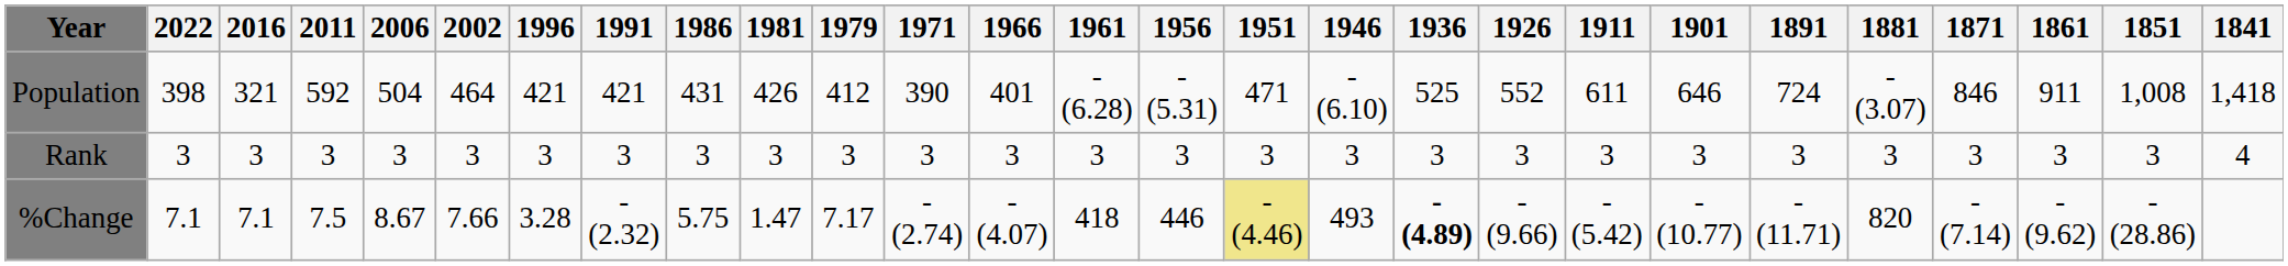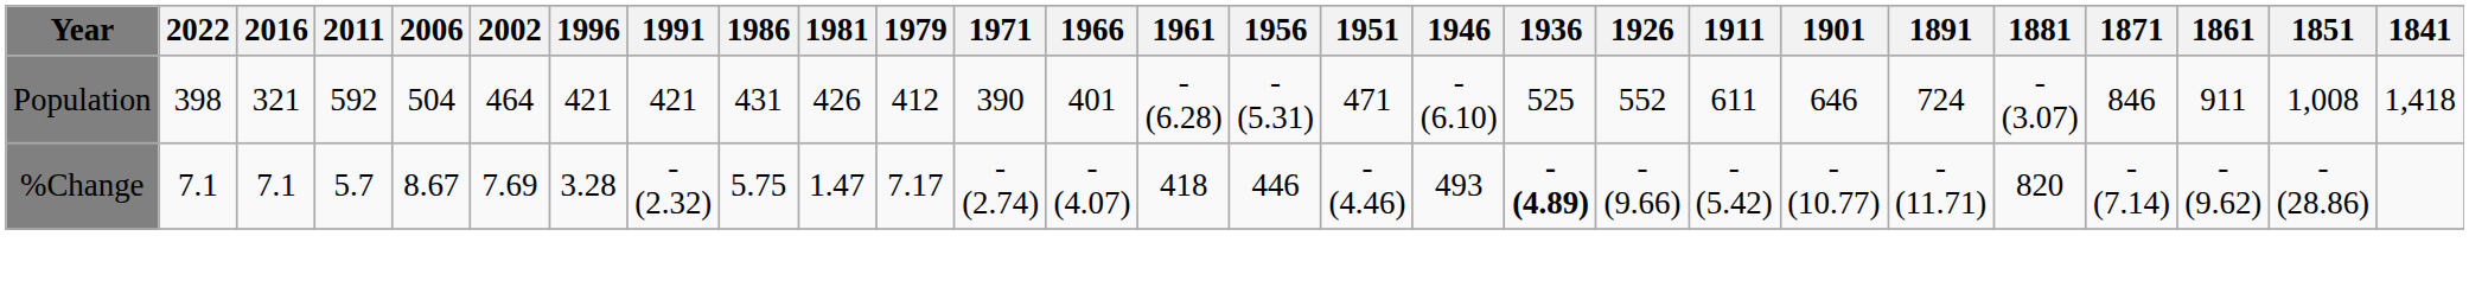- row: Rank | 3 | 3 | 3 | 3 | 3 | 3 | 3 | 3 | 3 | 3 | 3 | 3 | 3 | 3 | 3 | 3 | 3 | 3 | 3 | 3 | 3 | 3 | 3 | 3 | 3 | 4
%Change | 2011: 7.5 -> 5.7
%Change | 2002: 7.66 -> 7.69
%Change | 1951: khaki background -> no background
